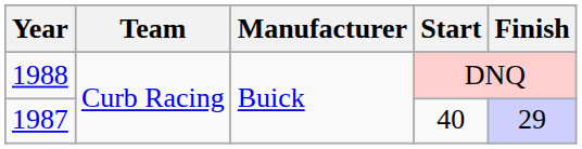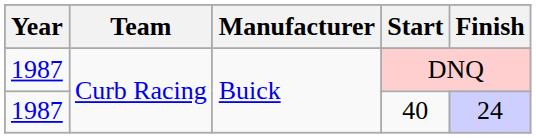DNQ | Year: 1988 -> 1987
40 | Finish: 29 -> 24
